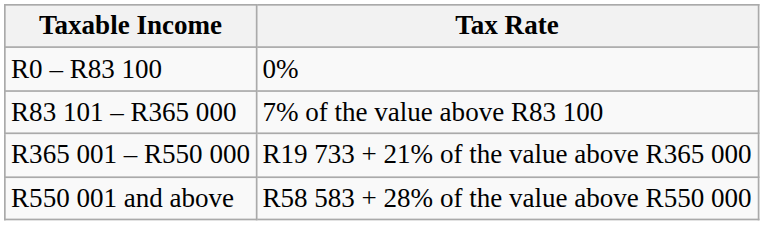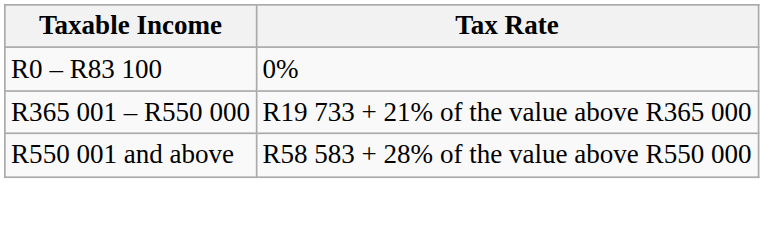- row: R83 101 – R365 000 | 7% of the value above R83 100
